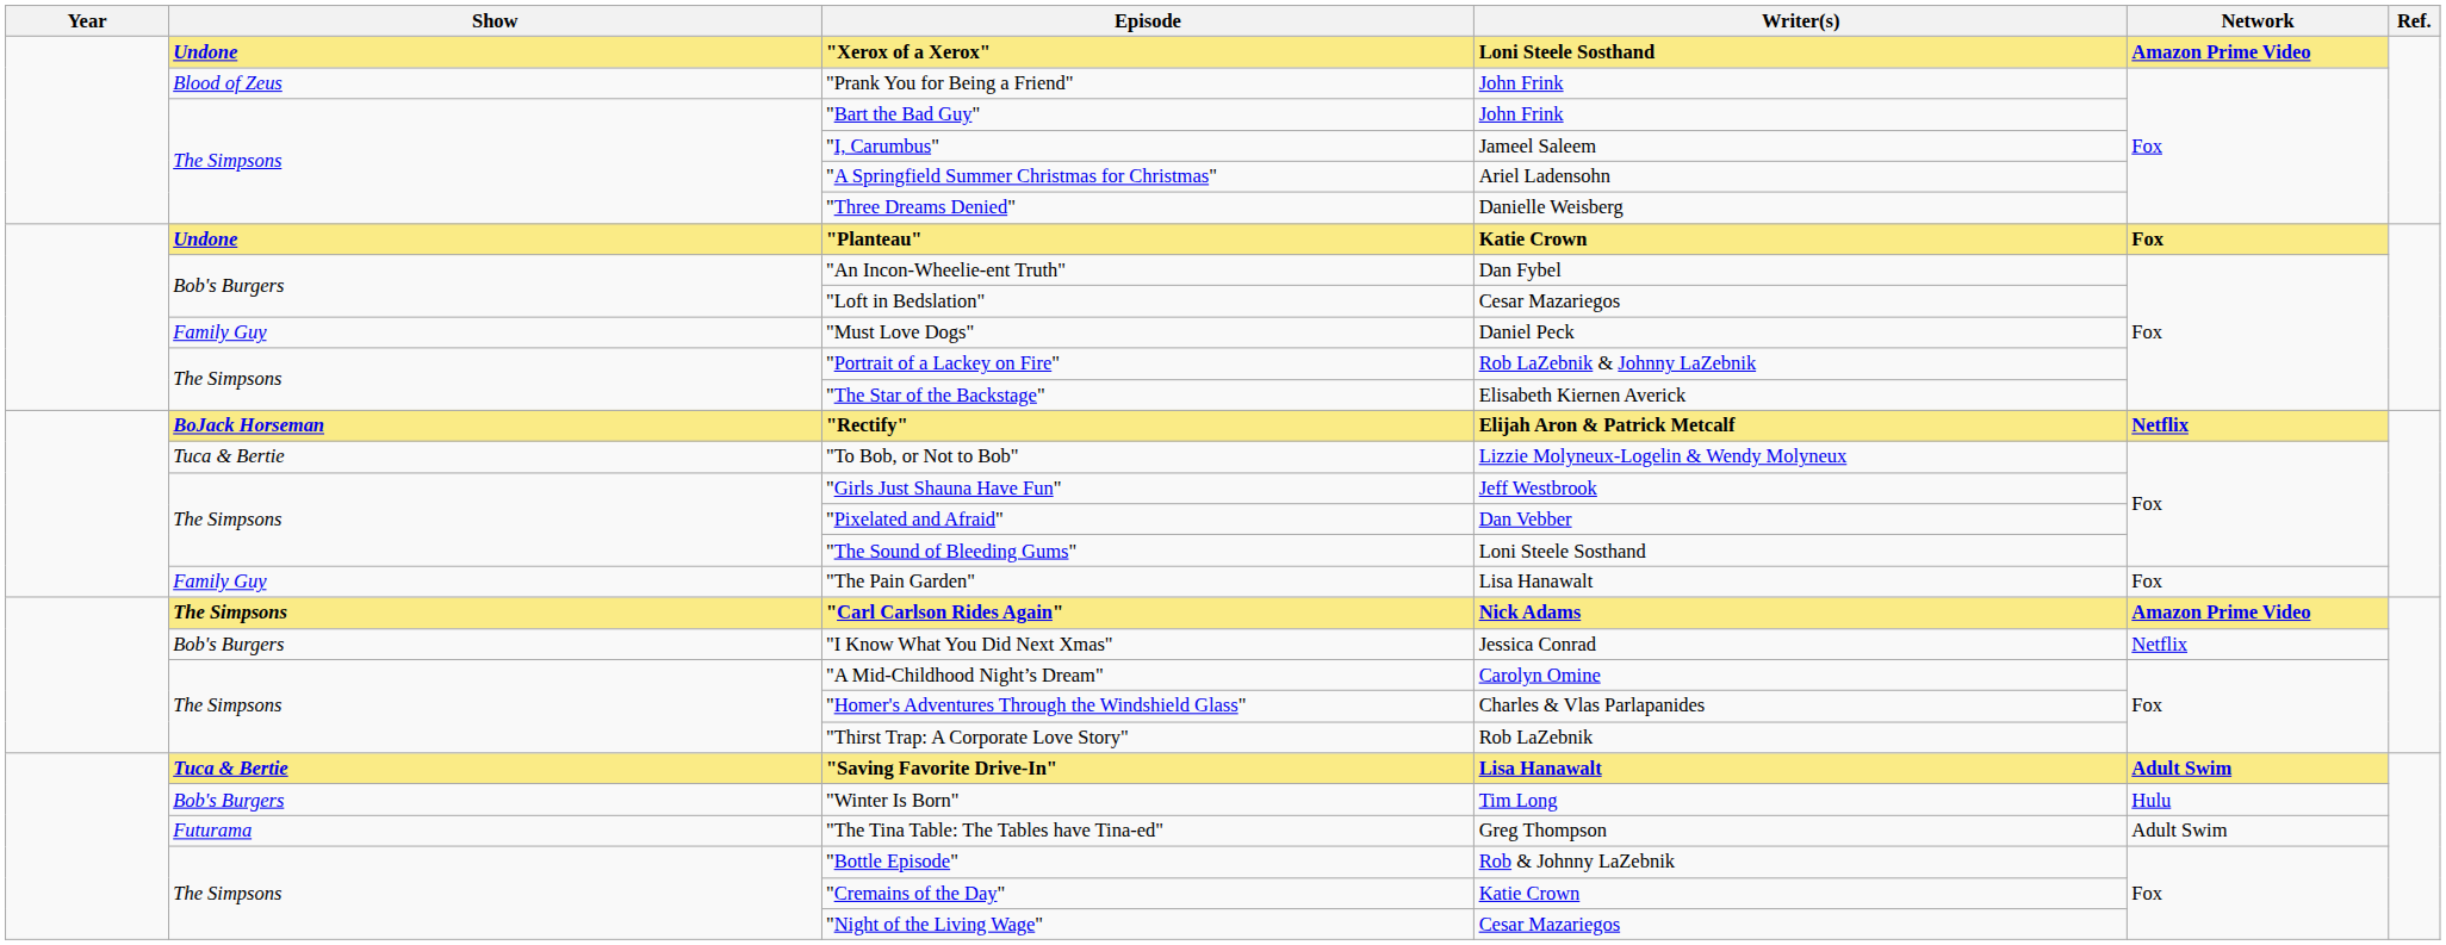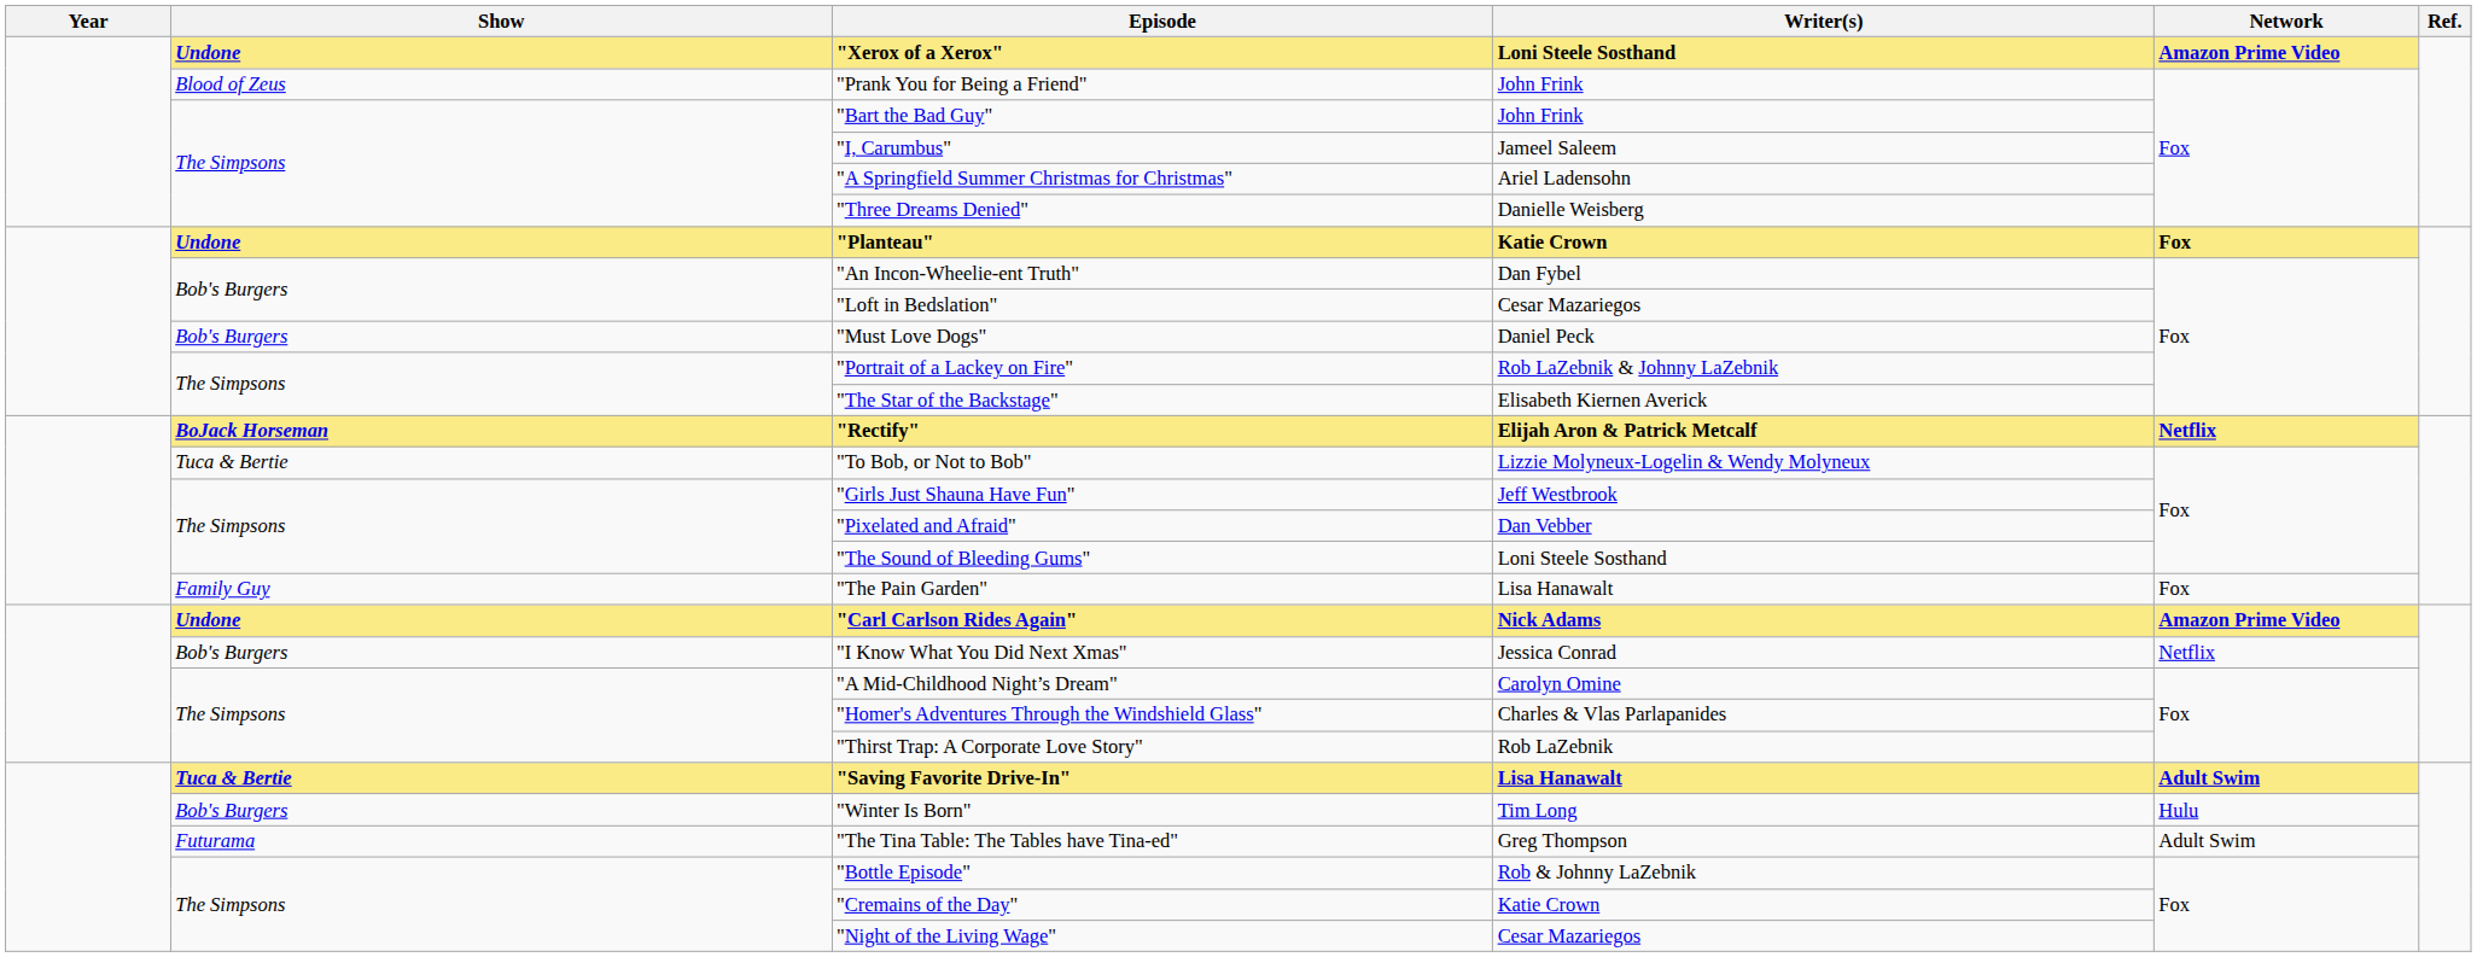"Must Love Dogs" | Show: Family Guy -> Bob's Burgers
"Carl Carlson Rides Again" | Show: The Simpsons -> Undone
